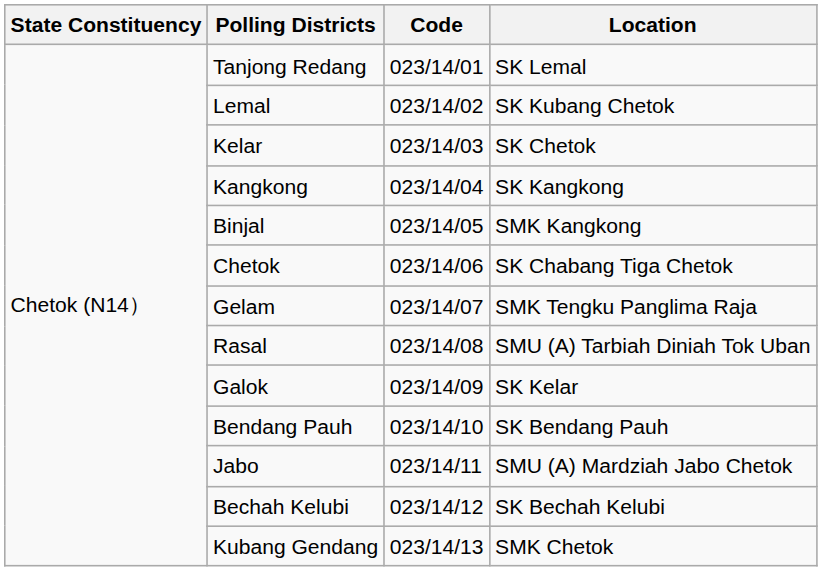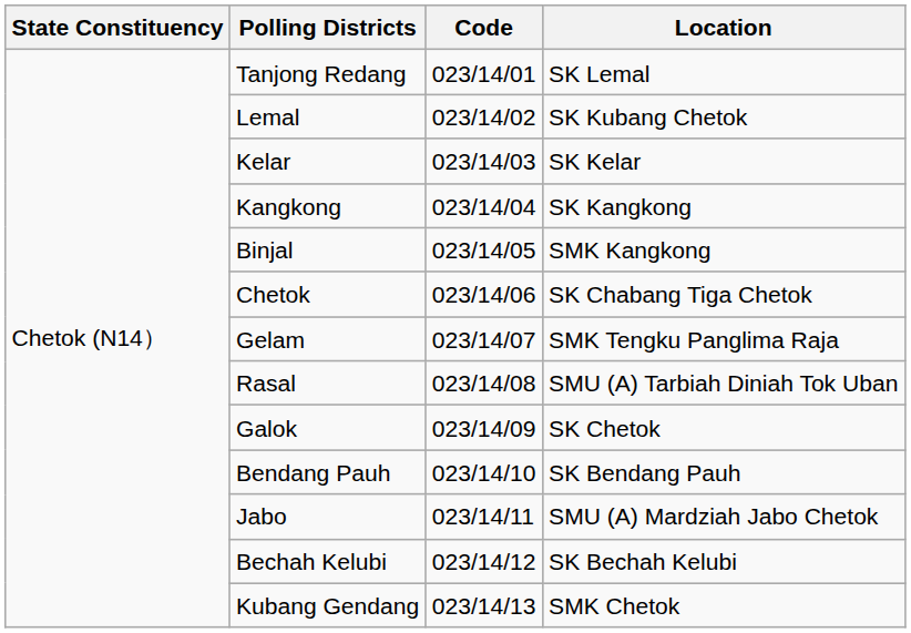Kelar | Location: SK Chetok -> SK Kelar
Galok | Location: SK Kelar -> SK Chetok
